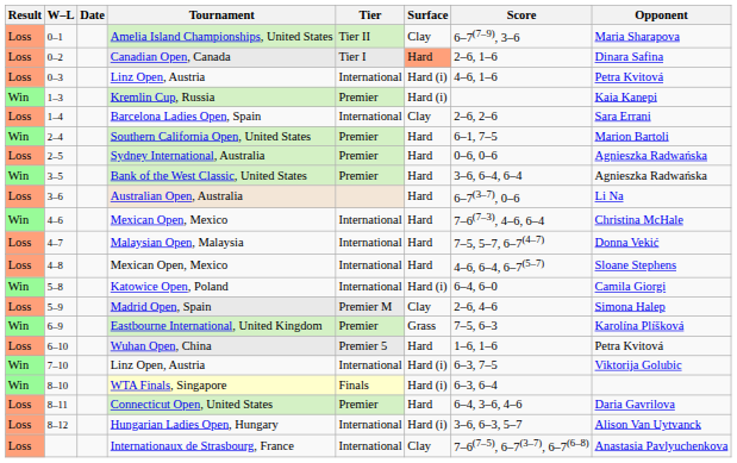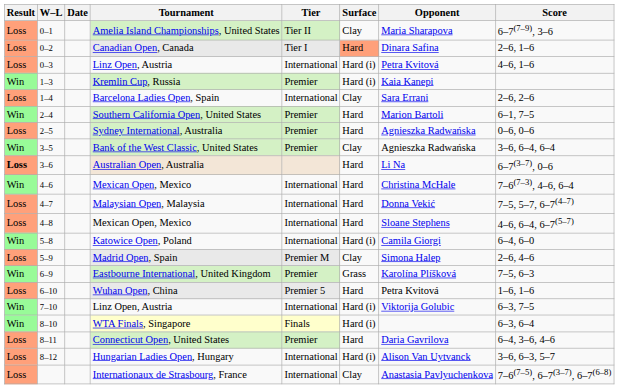columns swapped: Opponent <-> Score
Bank of the West Classic, United States | Surface: Hard -> Clay
Australian Open, Australia | Result: normal -> bold
